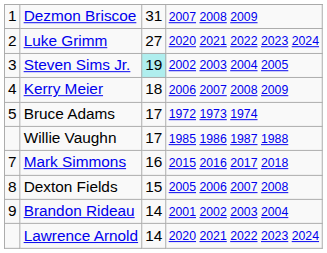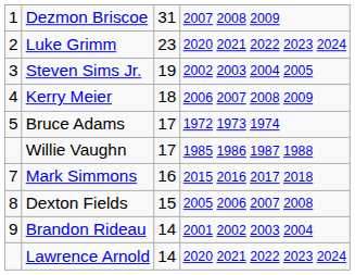Luke Grimm | column 3: 27 -> 23
Steven Sims Jr. | column 3: paleturquoise background -> no background
